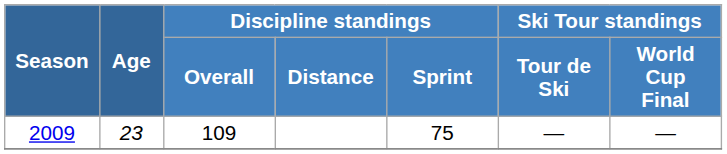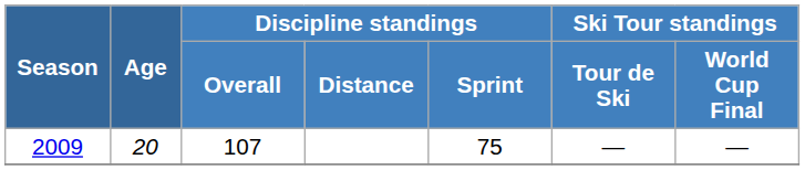2009 | Age: 23 -> 20
2009 | Discipline standings / Overall: 109 -> 107
